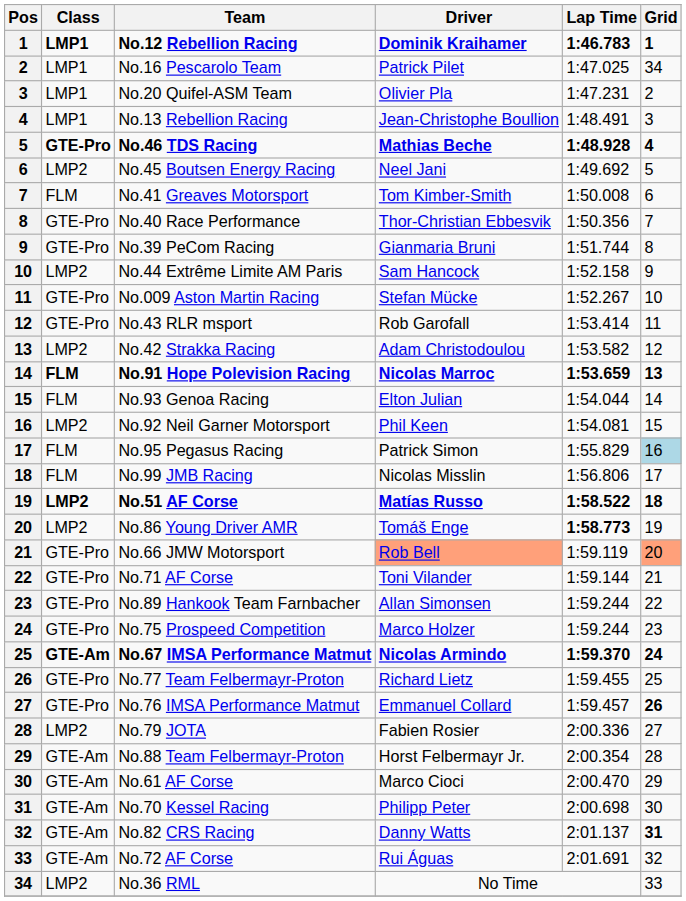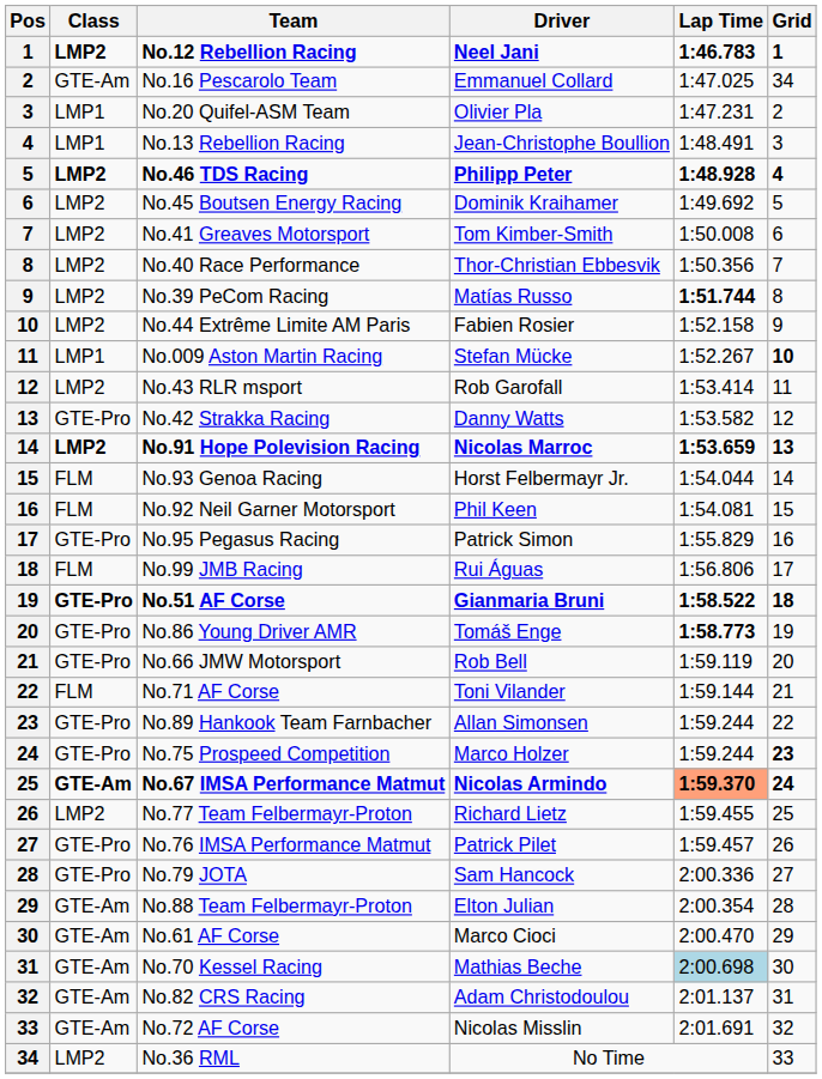No.12 Rebellion Racing | Class: LMP1 -> LMP2
No.12 Rebellion Racing | Driver: Dominik Kraihamer -> Neel Jani
No.16 Pescarolo Team | Class: LMP1 -> GTE-Am
No.16 Pescarolo Team | Driver: Patrick Pilet -> Emmanuel Collard
No.46 TDS Racing | Class: GTE-Pro -> LMP2
No.46 TDS Racing | Driver: Mathias Beche -> Philipp Peter
No.45 Boutsen Energy Racing | Driver: Neel Jani -> Dominik Kraihamer
No.41 Greaves Motorsport | Class: FLM -> LMP2
No.40 Race Performance | Class: GTE-Pro -> LMP2
No.39 PeCom Racing | Class: GTE-Pro -> LMP2
No.39 PeCom Racing | Driver: Gianmaria Bruni -> Matías Russo
No.39 PeCom Racing | Lap Time: normal -> bold
No.44 Extrême Limite AM Paris | Driver: Sam Hancock -> Fabien Rosier
No.009 Aston Martin Racing | Class: GTE-Pro -> LMP1
No.009 Aston Martin Racing | Grid: normal -> bold
No.43 RLR msport | Class: GTE-Pro -> LMP2
No.42 Strakka Racing | Class: LMP2 -> GTE-Pro
No.42 Strakka Racing | Driver: Adam Christodoulou -> Danny Watts
No.91 Hope Polevision Racing | Class: FLM -> LMP2
No.93 Genoa Racing | Driver: Elton Julian -> Horst Felbermayr Jr.
No.92 Neil Garner Motorsport | Class: LMP2 -> FLM
No.95 Pegasus Racing | Class: FLM -> GTE-Pro
No.95 Pegasus Racing | Grid: lightblue background -> no background
No.99 JMB Racing | Driver: Nicolas Misslin -> Rui Águas
No.51 AF Corse | Class: LMP2 -> GTE-Pro
No.51 AF Corse | Driver: Matías Russo -> Gianmaria Bruni
No.86 Young Driver AMR | Class: LMP2 -> GTE-Pro
No.66 JMW Motorsport | Driver: lightsalmon background -> no background
No.66 JMW Motorsport | Grid: lightsalmon background -> no background
No.71 AF Corse | Class: GTE-Pro -> FLM
No.75 Prospeed Competition | Grid: normal -> bold
No.67 IMSA Performance Matmut | Lap Time: no background -> lightsalmon background
No.77 Team Felbermayr-Proton | Class: GTE-Pro -> LMP2
No.76 IMSA Performance Matmut | Driver: Emmanuel Collard -> Patrick Pilet
No.76 IMSA Performance Matmut | Grid: bold -> normal
No.79 JOTA | Class: LMP2 -> GTE-Pro
No.79 JOTA | Driver: Fabien Rosier -> Sam Hancock
No.88 Team Felbermayr-Proton | Driver: Horst Felbermayr Jr. -> Elton Julian
No.70 Kessel Racing | Driver: Philipp Peter -> Mathias Beche
No.70 Kessel Racing | Lap Time: no background -> lightblue background
No.82 CRS Racing | Driver: Danny Watts -> Adam Christodoulou
No.82 CRS Racing | Grid: bold -> normal
No.72 AF Corse | Driver: Rui Águas -> Nicolas Misslin
